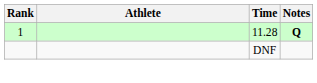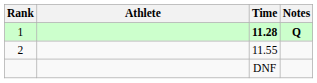1 | Time: normal -> bold
+ row: 2 | 11.55
